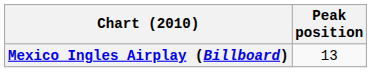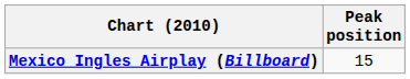Mexico Ingles Airplay (Billboard) | Peak position: 13 -> 15
